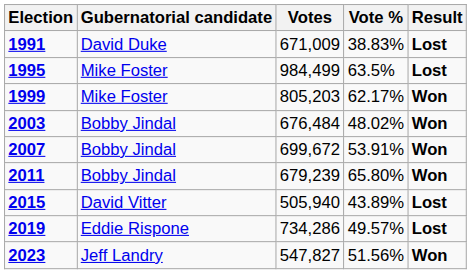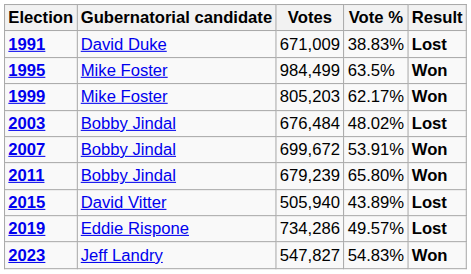1995 | Result: Lost -> Won
2003 | Result: Won -> Lost
2023 | Vote %: 51.56% -> 54.83%
